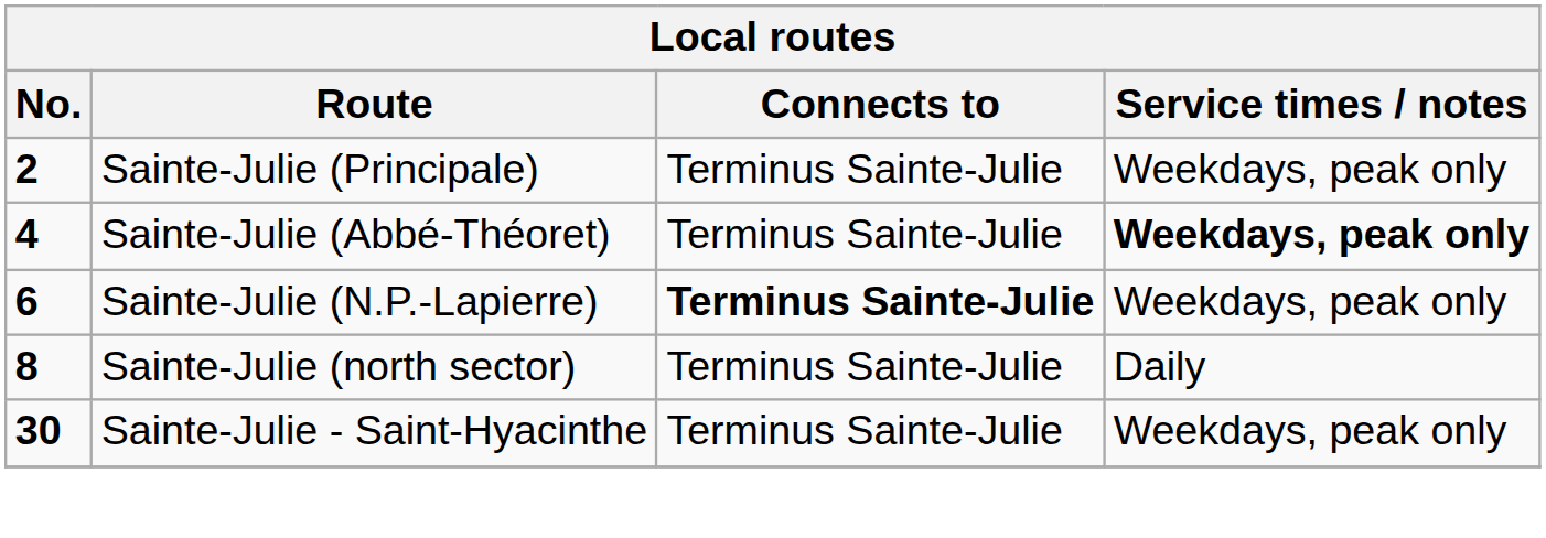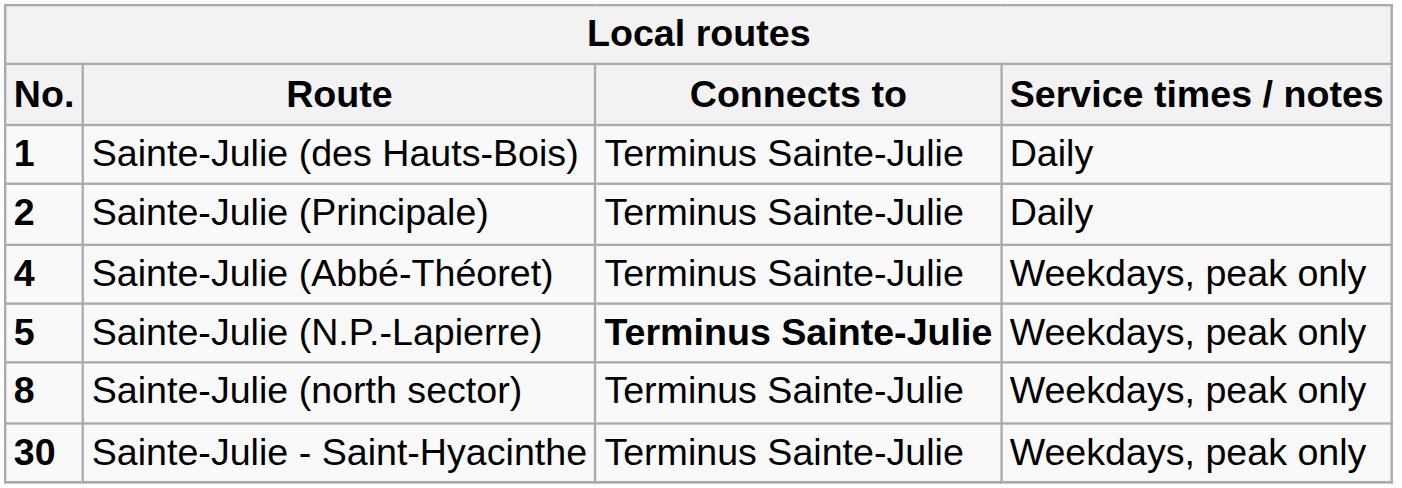+ row: 1 | Sainte-Julie (des Hauts-Bois) | Terminus Sainte-Julie | Daily
Sainte-Julie (Principale) | Service times / notes: Weekdays, peak only -> Daily
Sainte-Julie (Abbé-Théoret) | Service times / notes: bold -> normal
Sainte-Julie (N.P.-Lapierre) | No.: 6 -> 5
Sainte-Julie (north sector) | Service times / notes: Daily -> Weekdays, peak only
